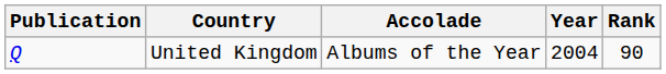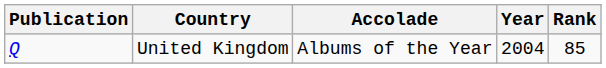United Kingdom | Rank: 90 -> 85
